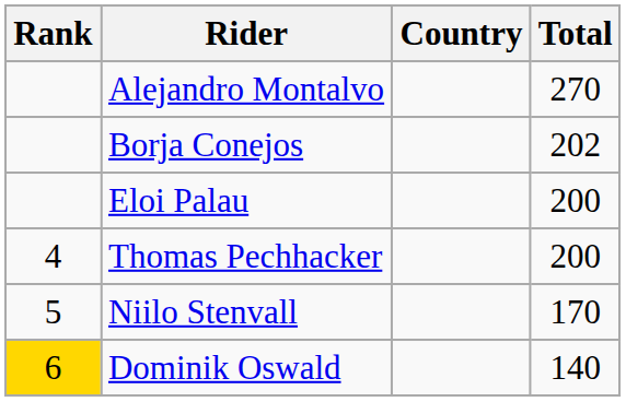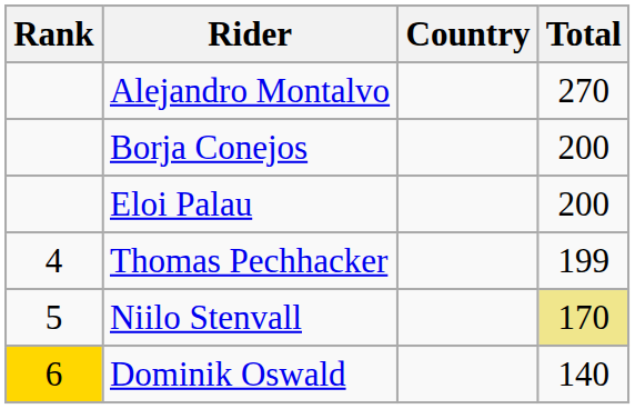Borja Conejos | Total: 202 -> 200
Thomas Pechhacker | Total: 200 -> 199
Niilo Stenvall | Total: no background -> khaki background
